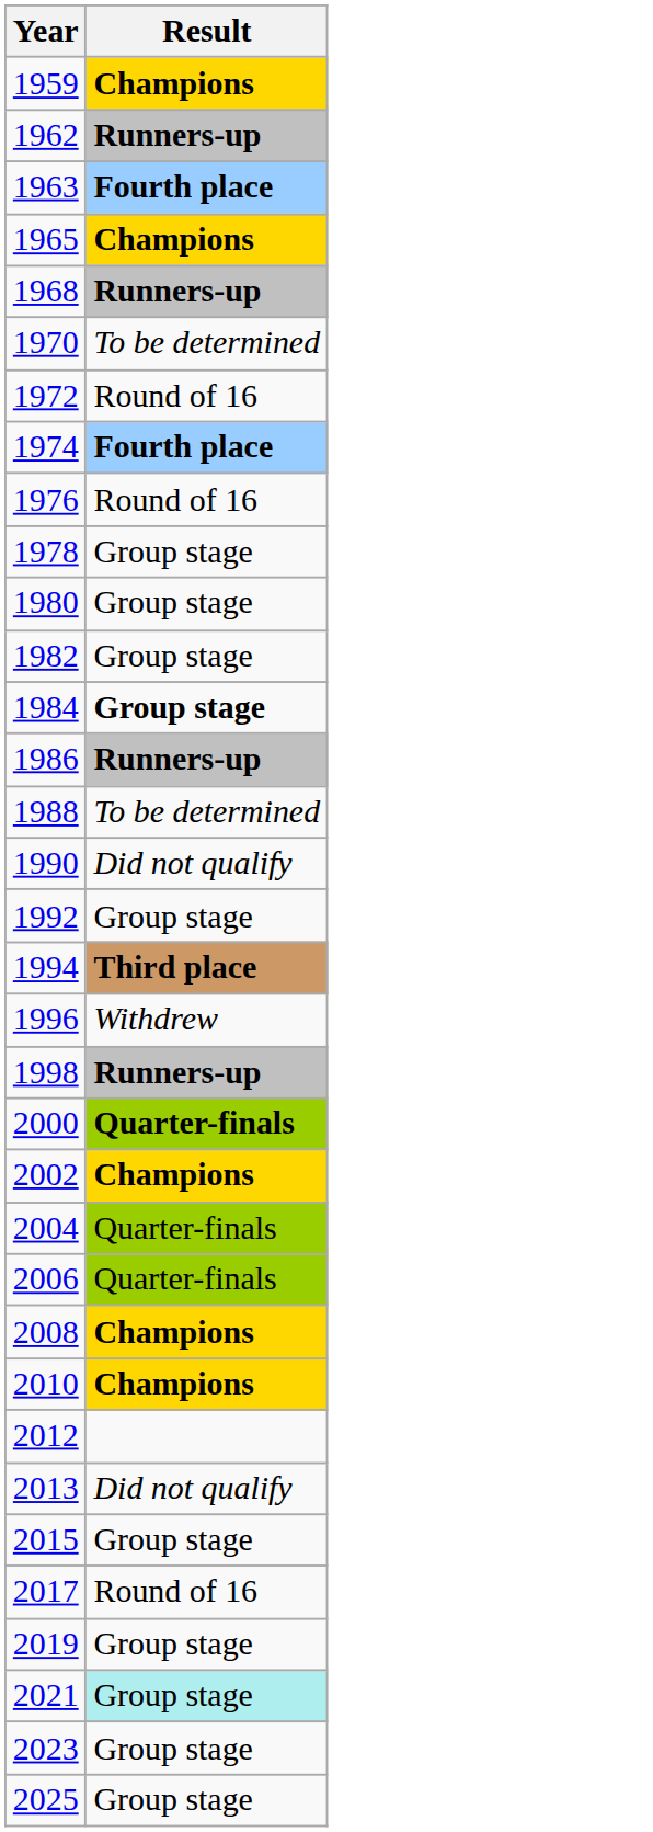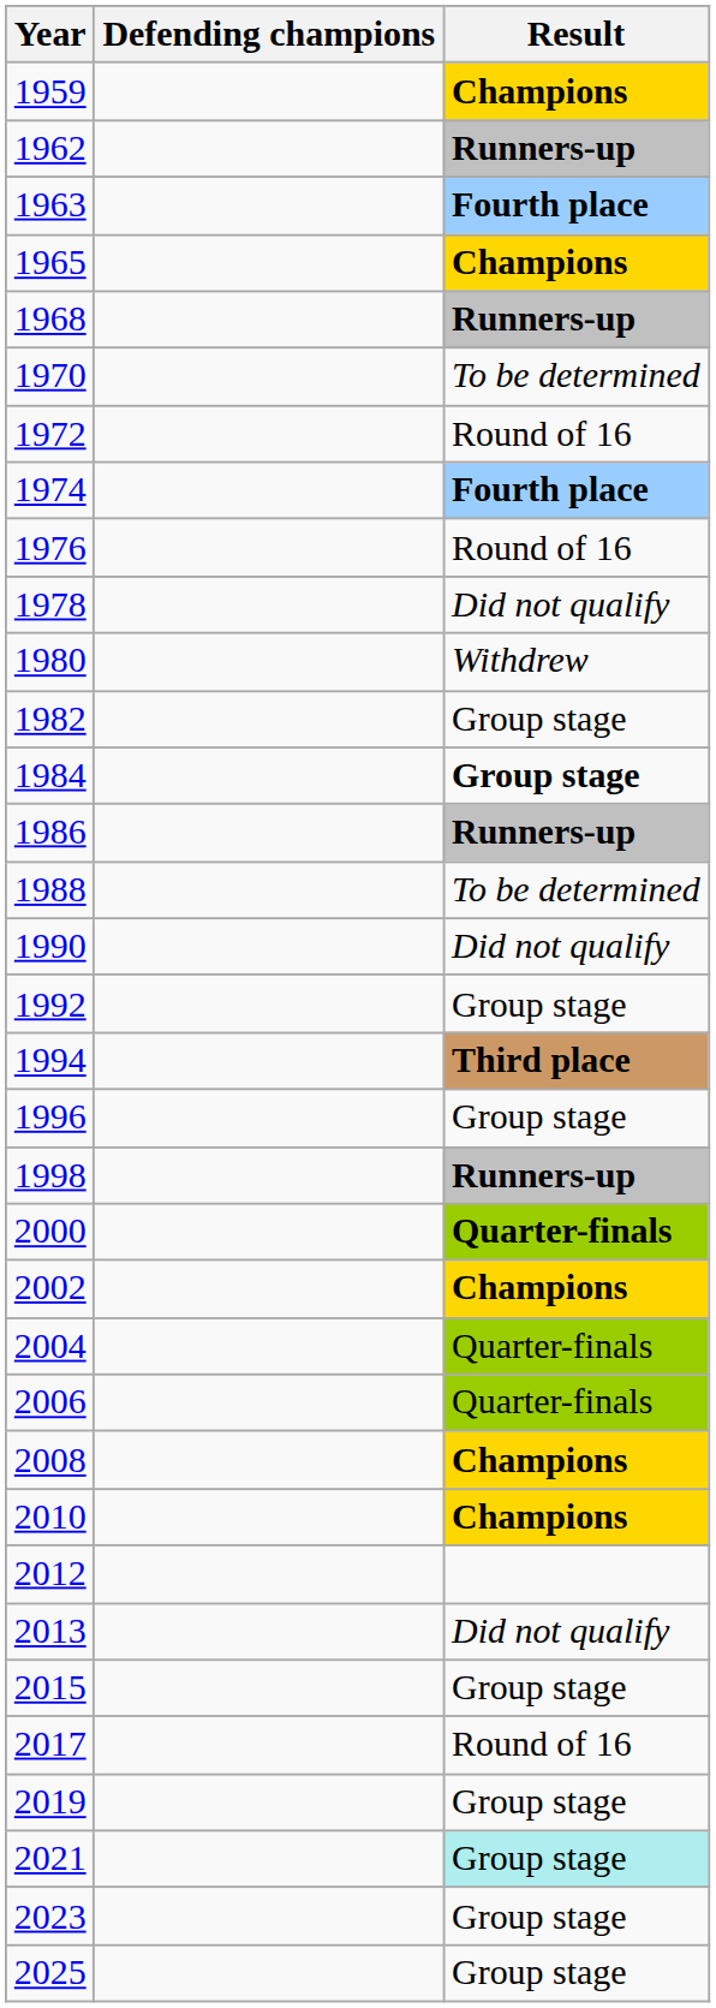+ column: Defending champions
1978 | Result: Group stage -> Did not qualify
1980 | Result: Group stage -> Withdrew
1996 | Result: Withdrew -> Group stage
